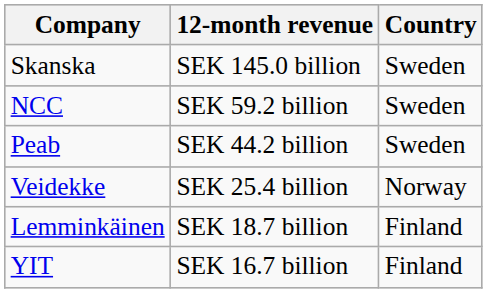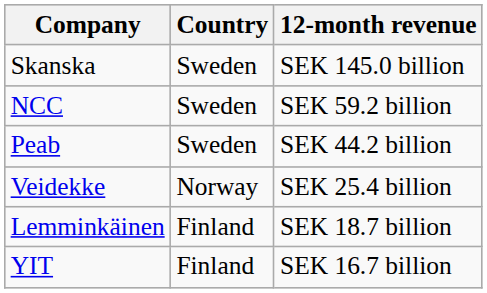columns swapped: Country <-> 12-month revenue
